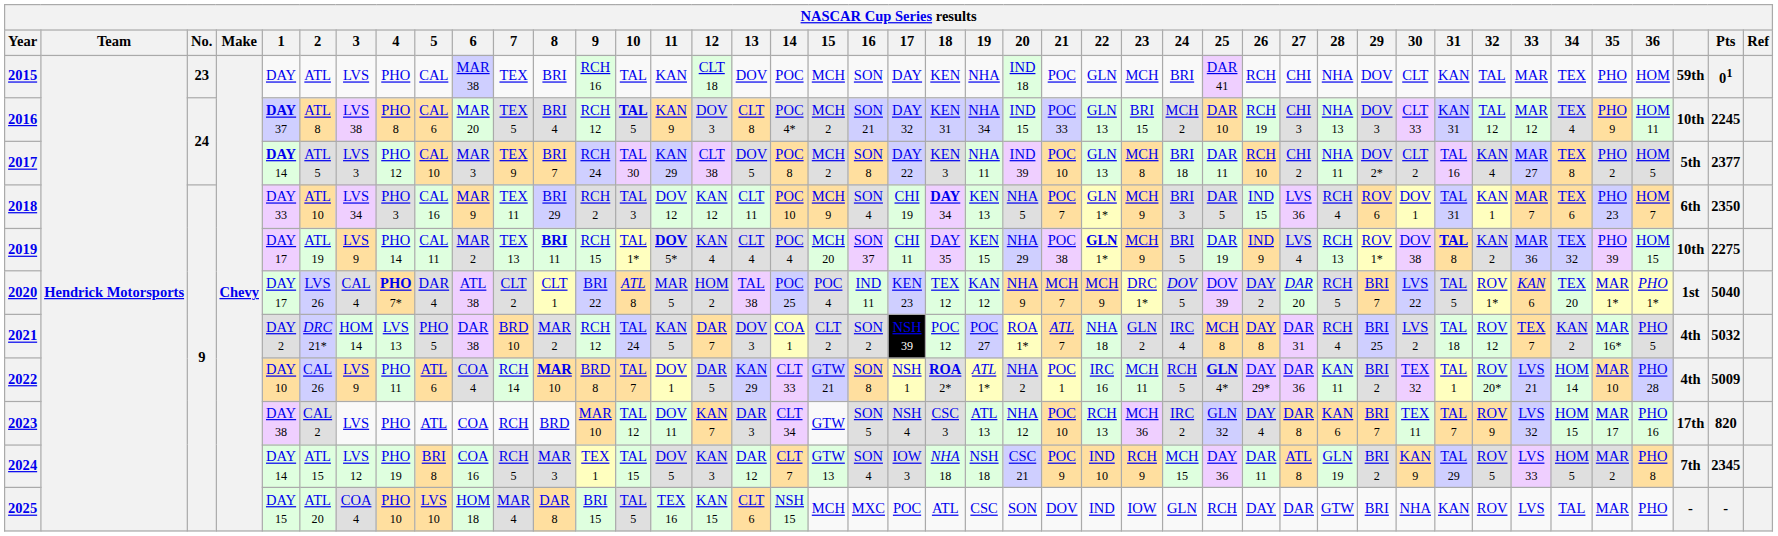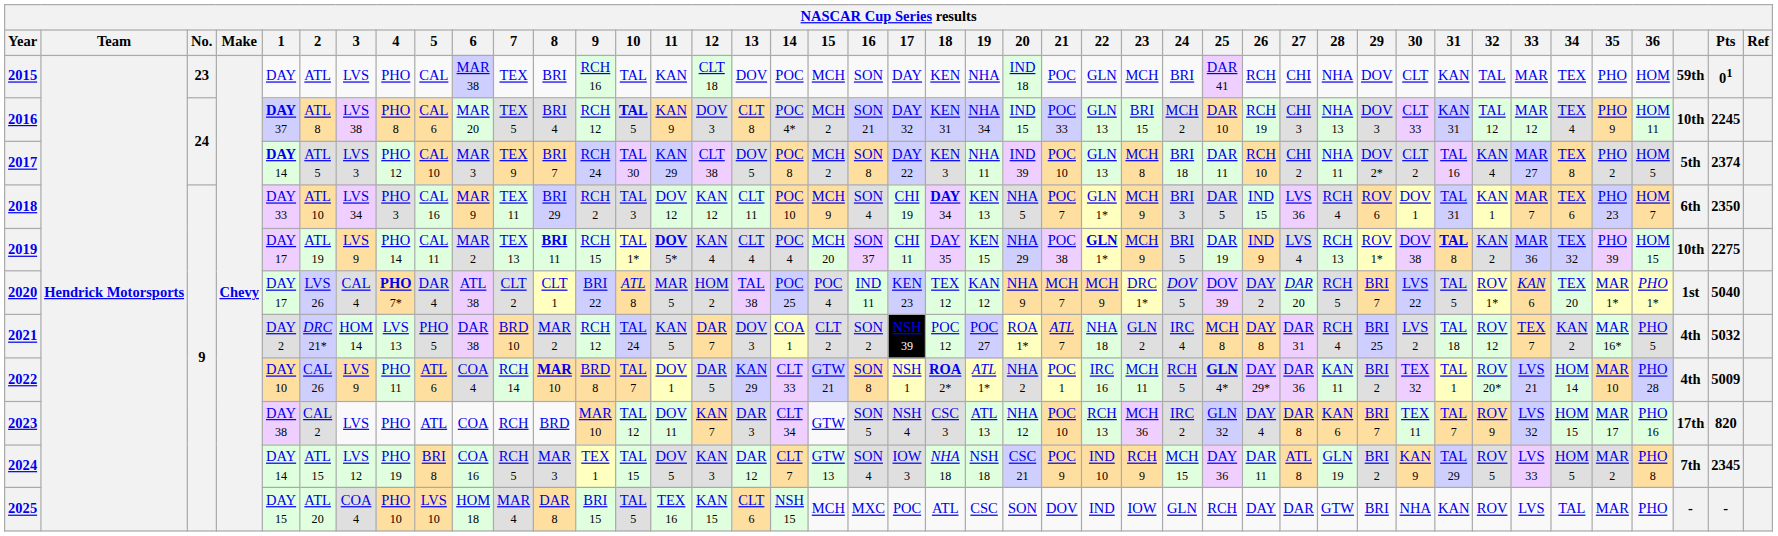2017 | Pts: 2377 -> 2374
